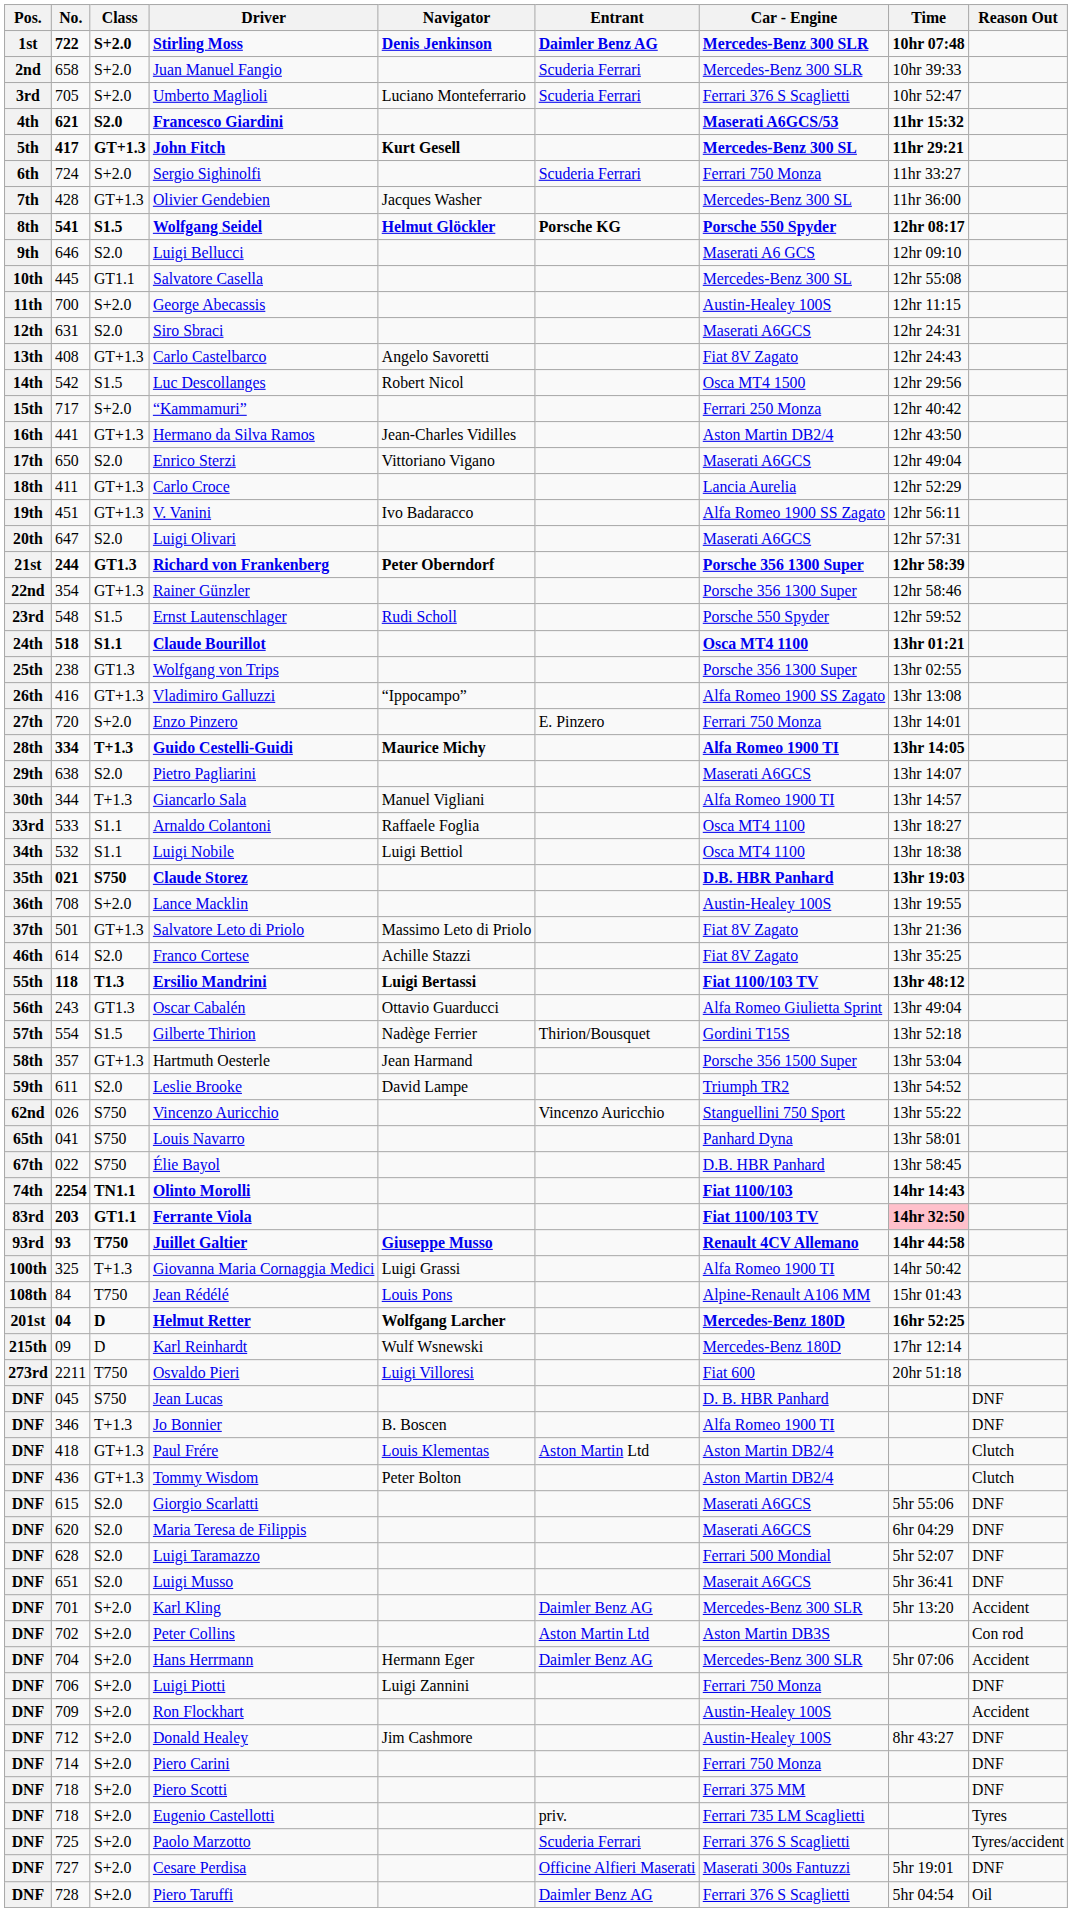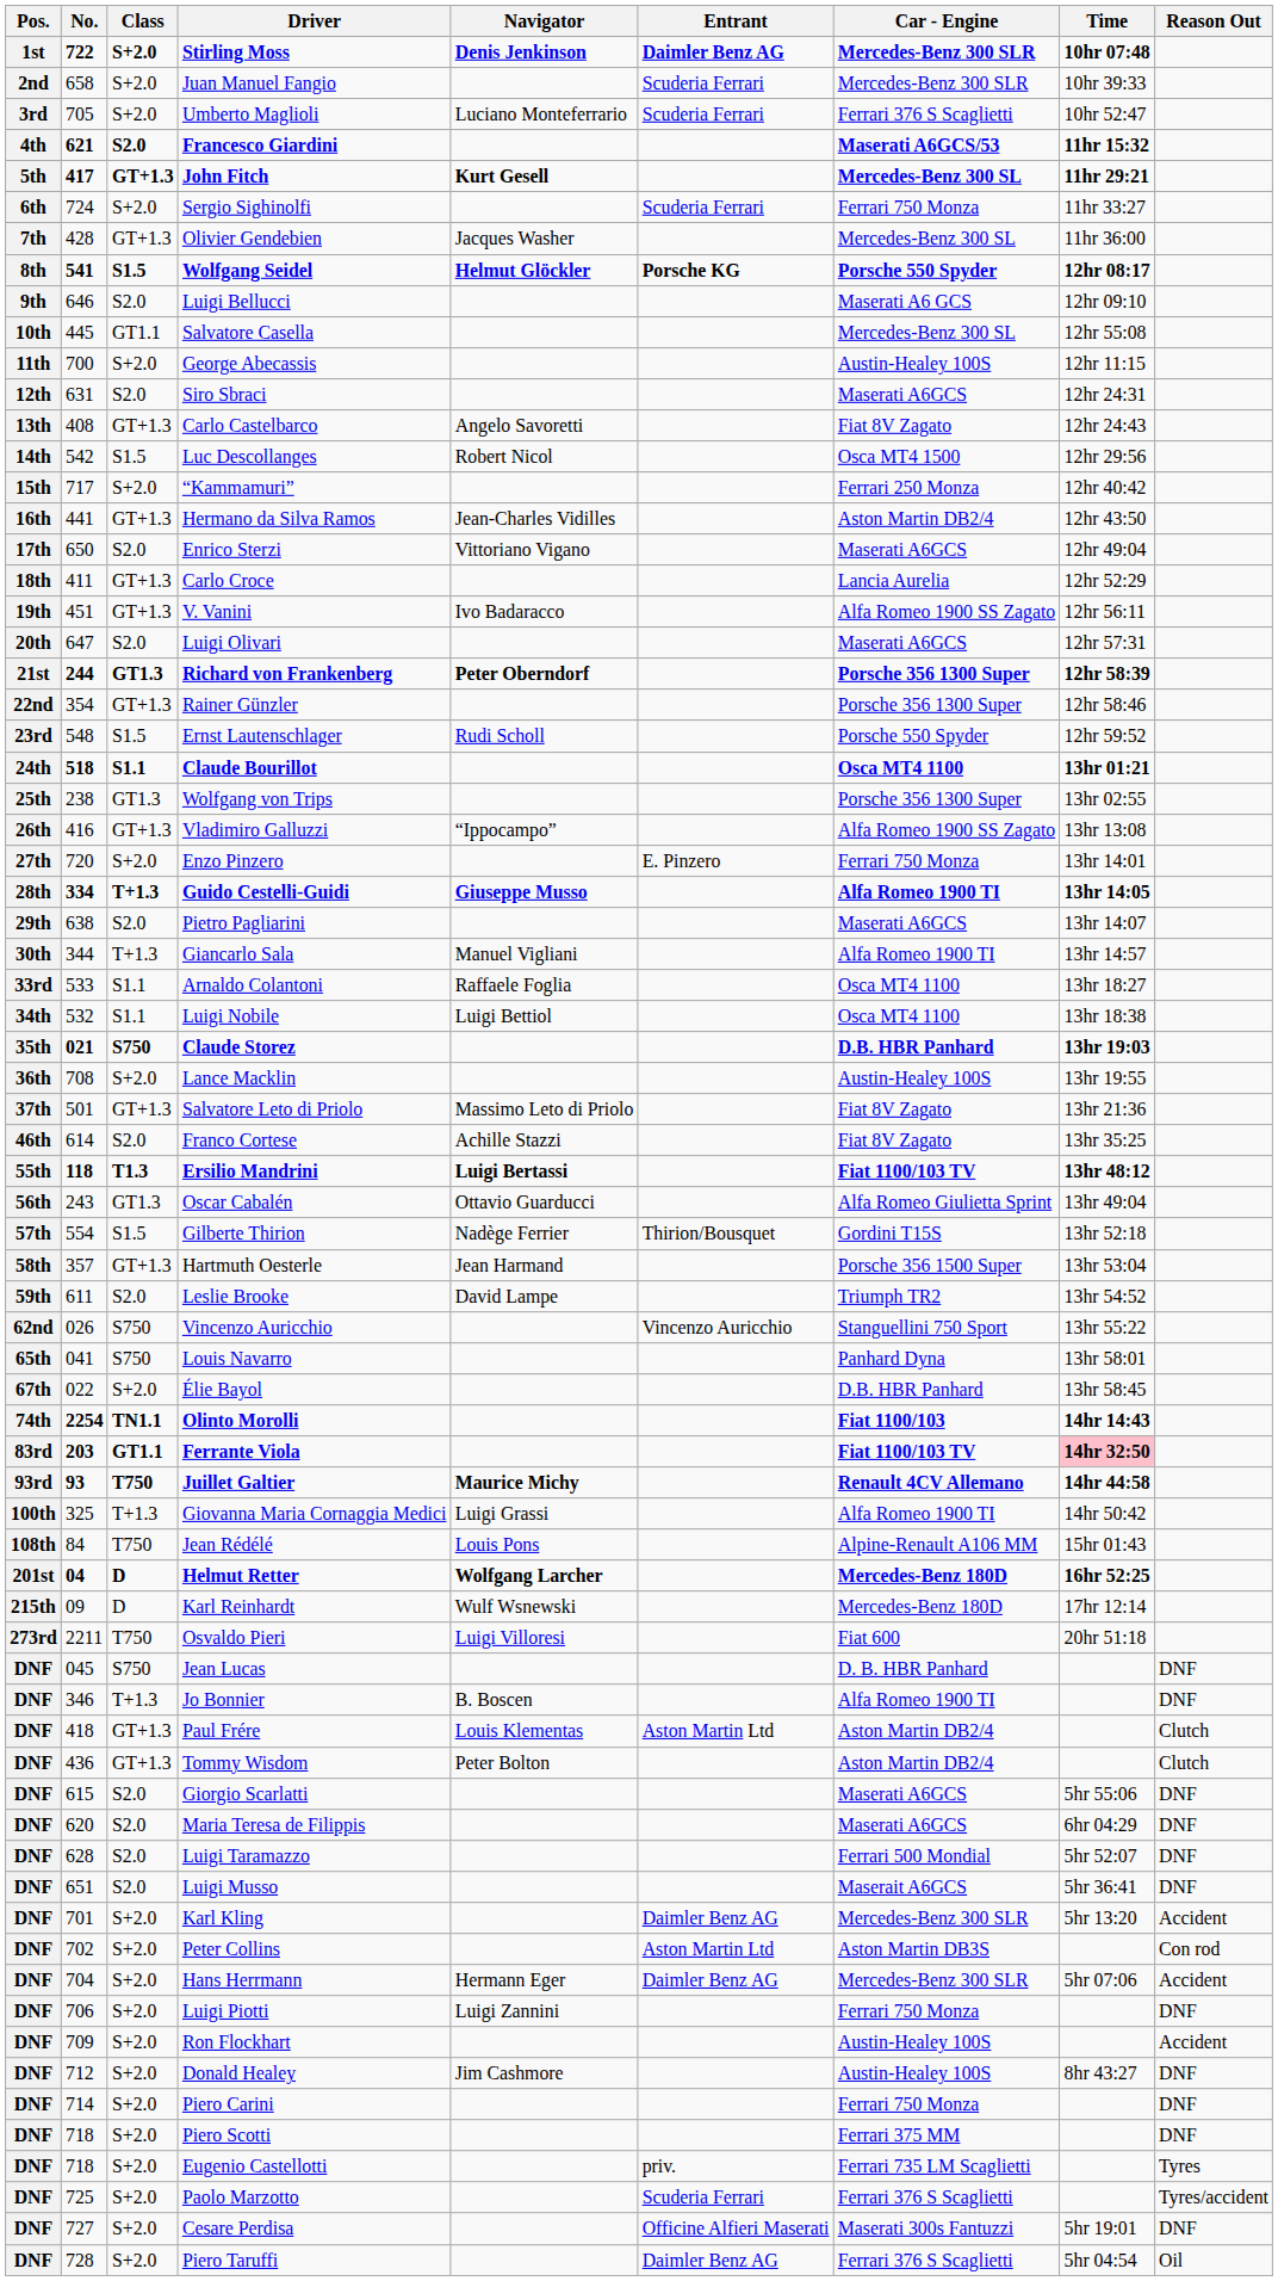Guido Cestelli-Guidi | Navigator: Maurice Michy -> Giuseppe Musso
Élie Bayol | Class: S750 -> S+2.0
Juillet Galtier | Navigator: Giuseppe Musso -> Maurice Michy
